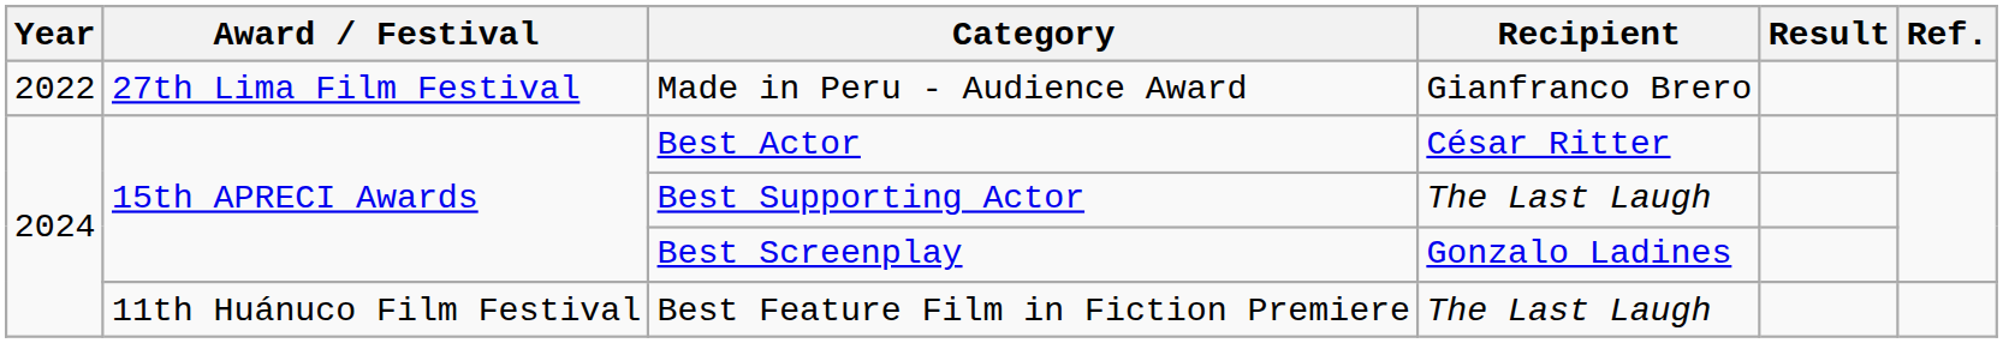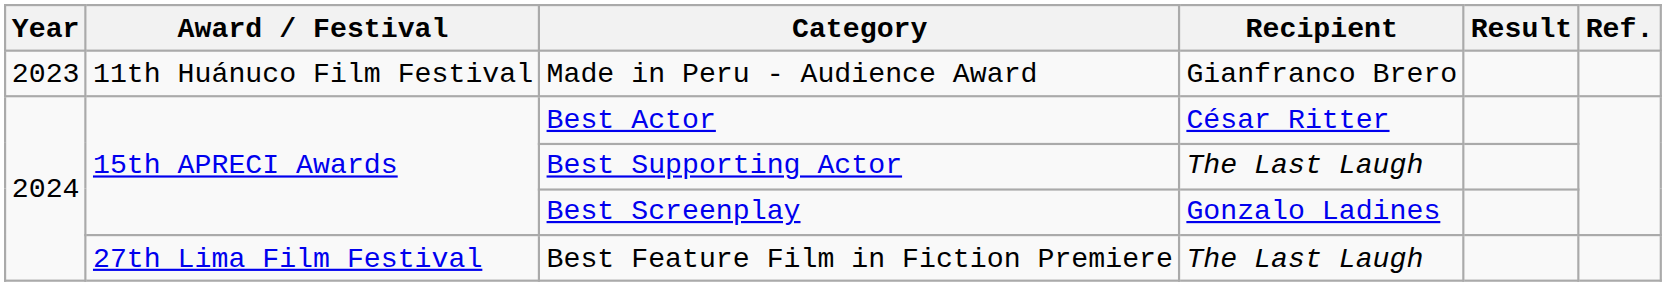Made in Peru - Audience Award | Year: 2022 -> 2023
Made in Peru - Audience Award | Award / Festival: 27th Lima Film Festival -> 11th Huánuco Film Festival
Best Feature Film in Fiction Premiere | Award / Festival: 11th Huánuco Film Festival -> 27th Lima Film Festival
